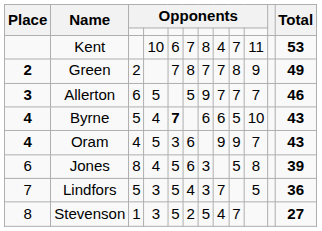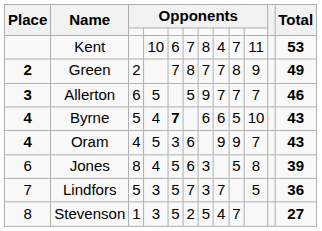Lindfors | column 6: 4 -> 7
